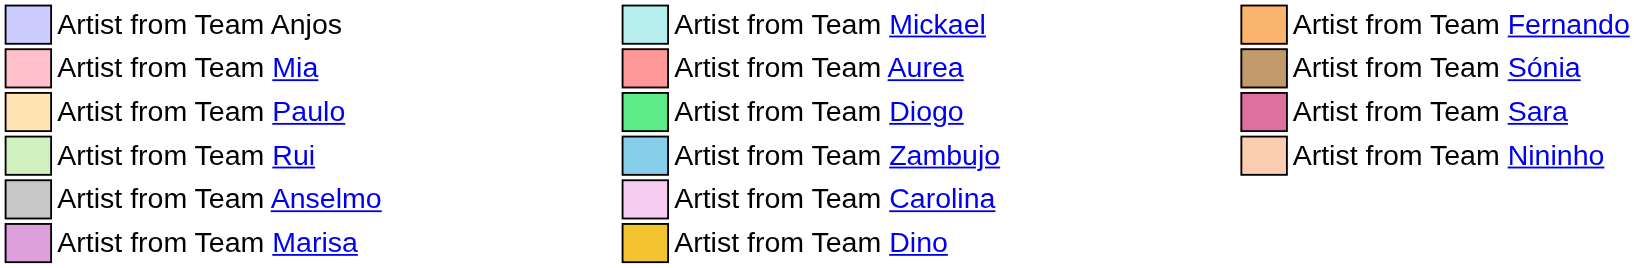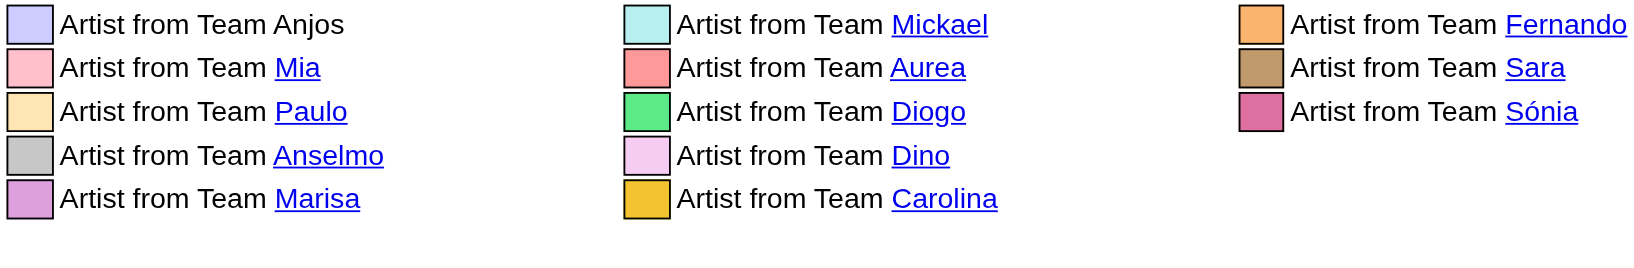Artist from Team Mia | column 16: Artist from Team Sónia -> Artist from Team Sara
Artist from Team Paulo | column 16: Artist from Team Sara -> Artist from Team Sónia
- row: Artist from Team Rui | Artist from Team Zambujo | Artist from Team Nininho
Artist from Team Anselmo | column 9: Artist from Team Carolina -> Artist from Team Dino
Artist from Team Marisa | column 9: Artist from Team Dino -> Artist from Team Carolina
